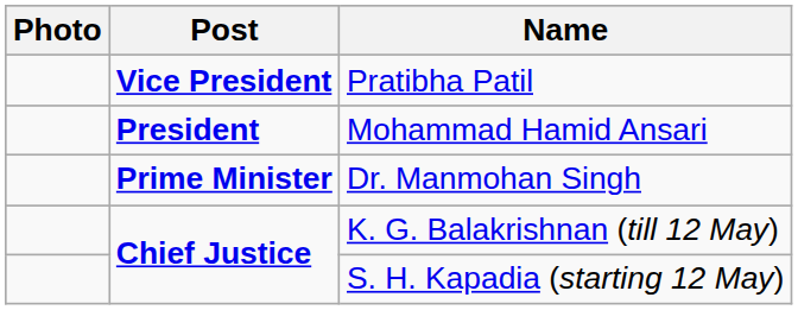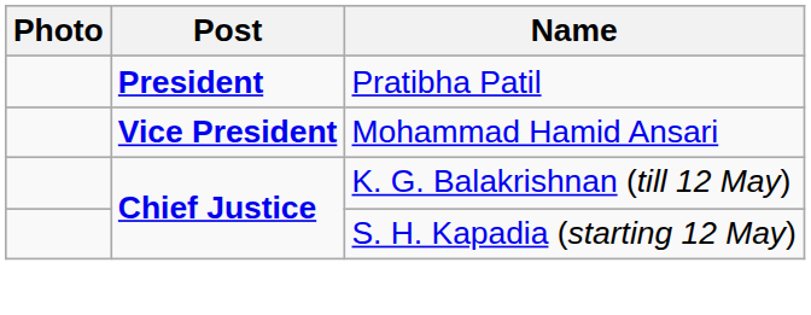Pratibha Patil | Post: Vice President -> President
Mohammad Hamid Ansari | Post: President -> Vice President
- row: Prime Minister | Dr. Manmohan Singh
